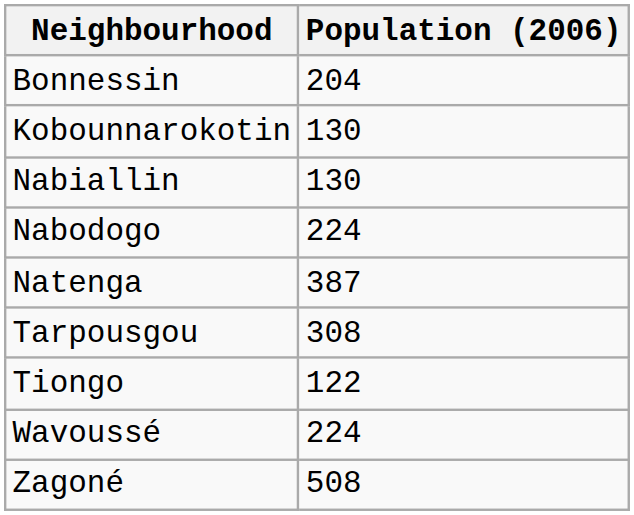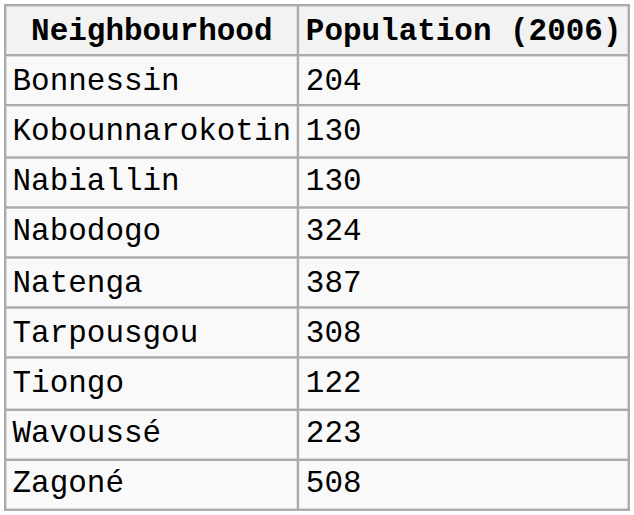Nabodogo | Population (2006): 224 -> 324
Wavoussé | Population (2006): 224 -> 223
